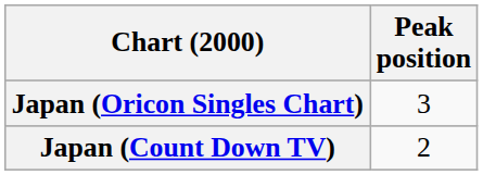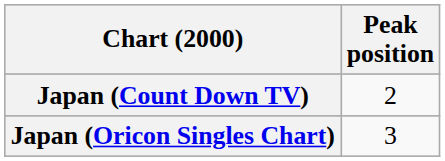rows swapped: Japan (Oricon Singles Chart) <-> Japan (Count Down TV)
